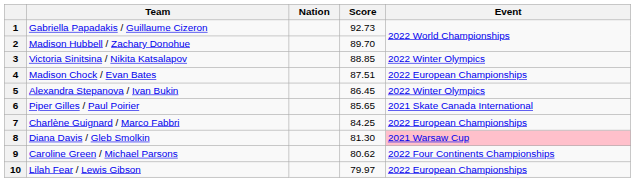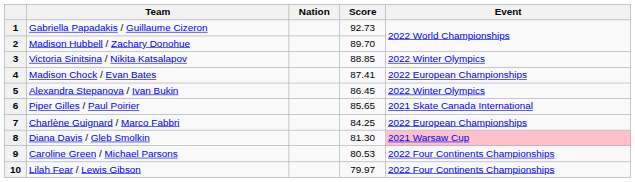4 | Score: 87.51 -> 87.41
9 | Score: 80.62 -> 80.53
10 | Event: 2022 European Championships -> 2022 Four Continents Championships
